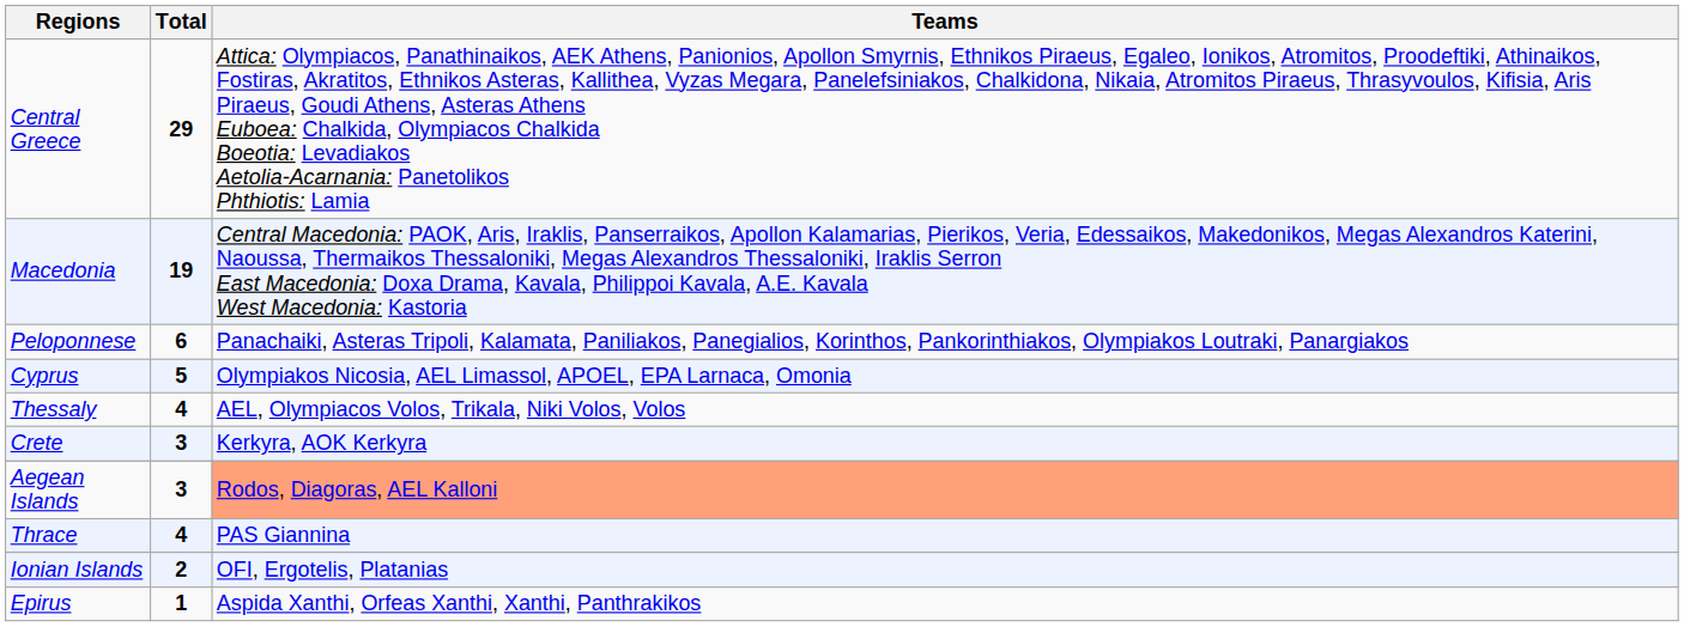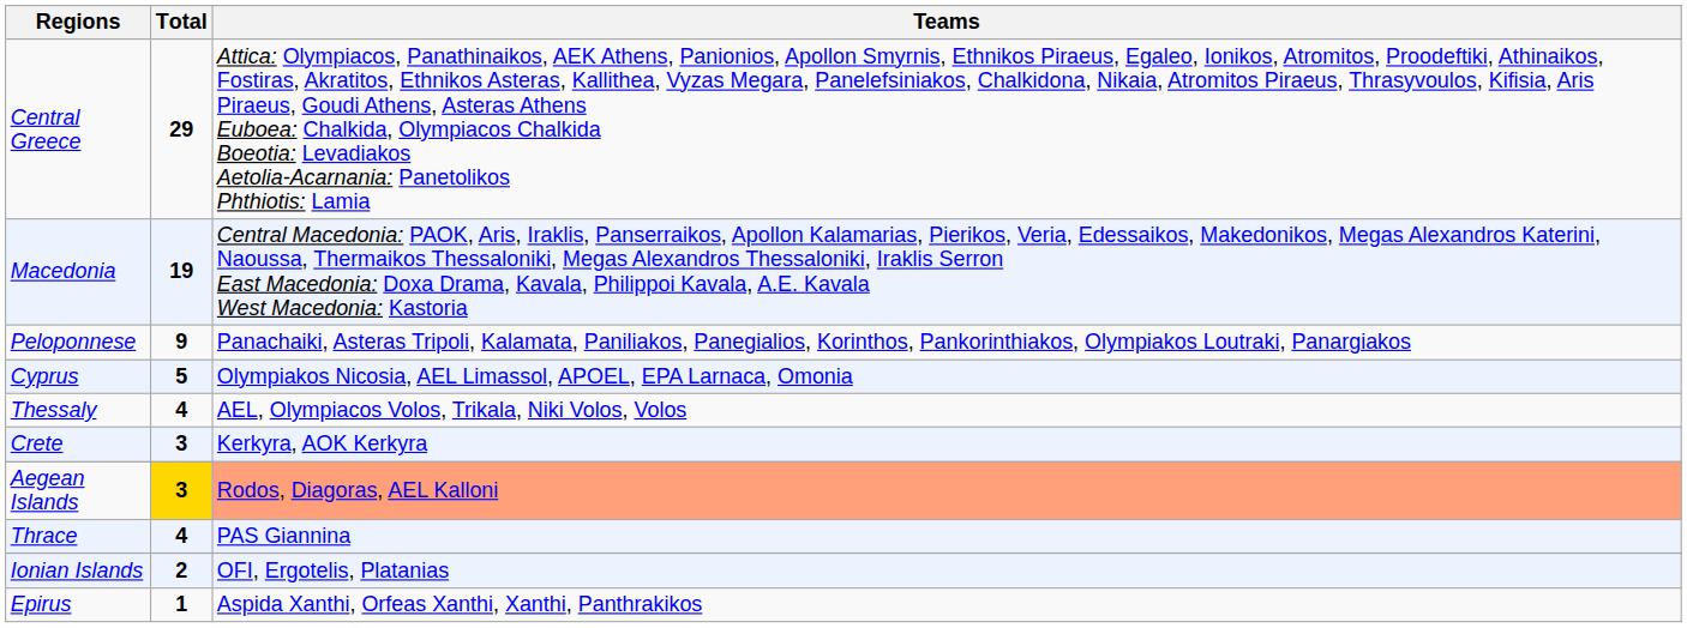Peloponnese | Τotal: 6 -> 9
Aegean Islands | Τotal: no background -> gold background
